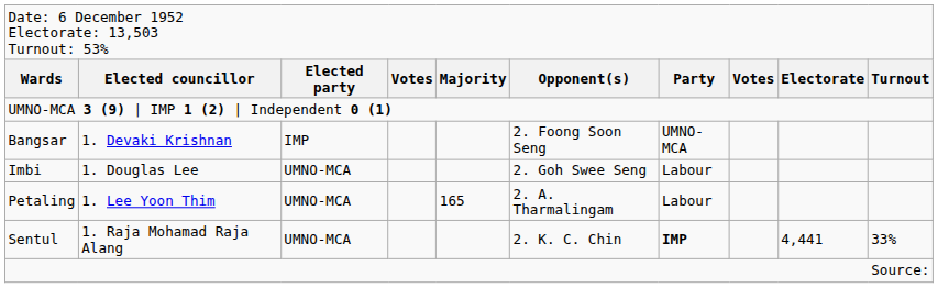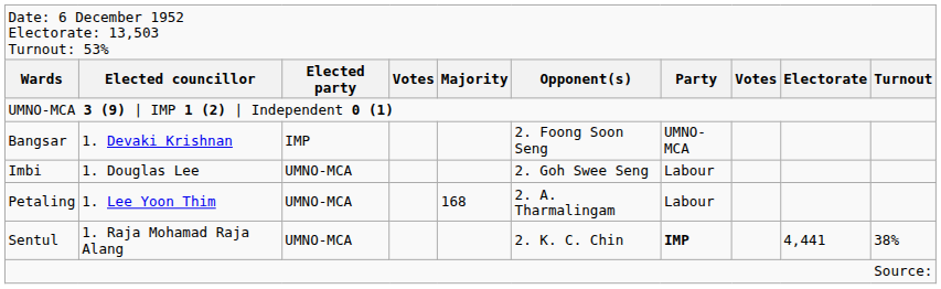Petaling | column 5: 165 -> 168
Sentul | column 10: 33% -> 38%
